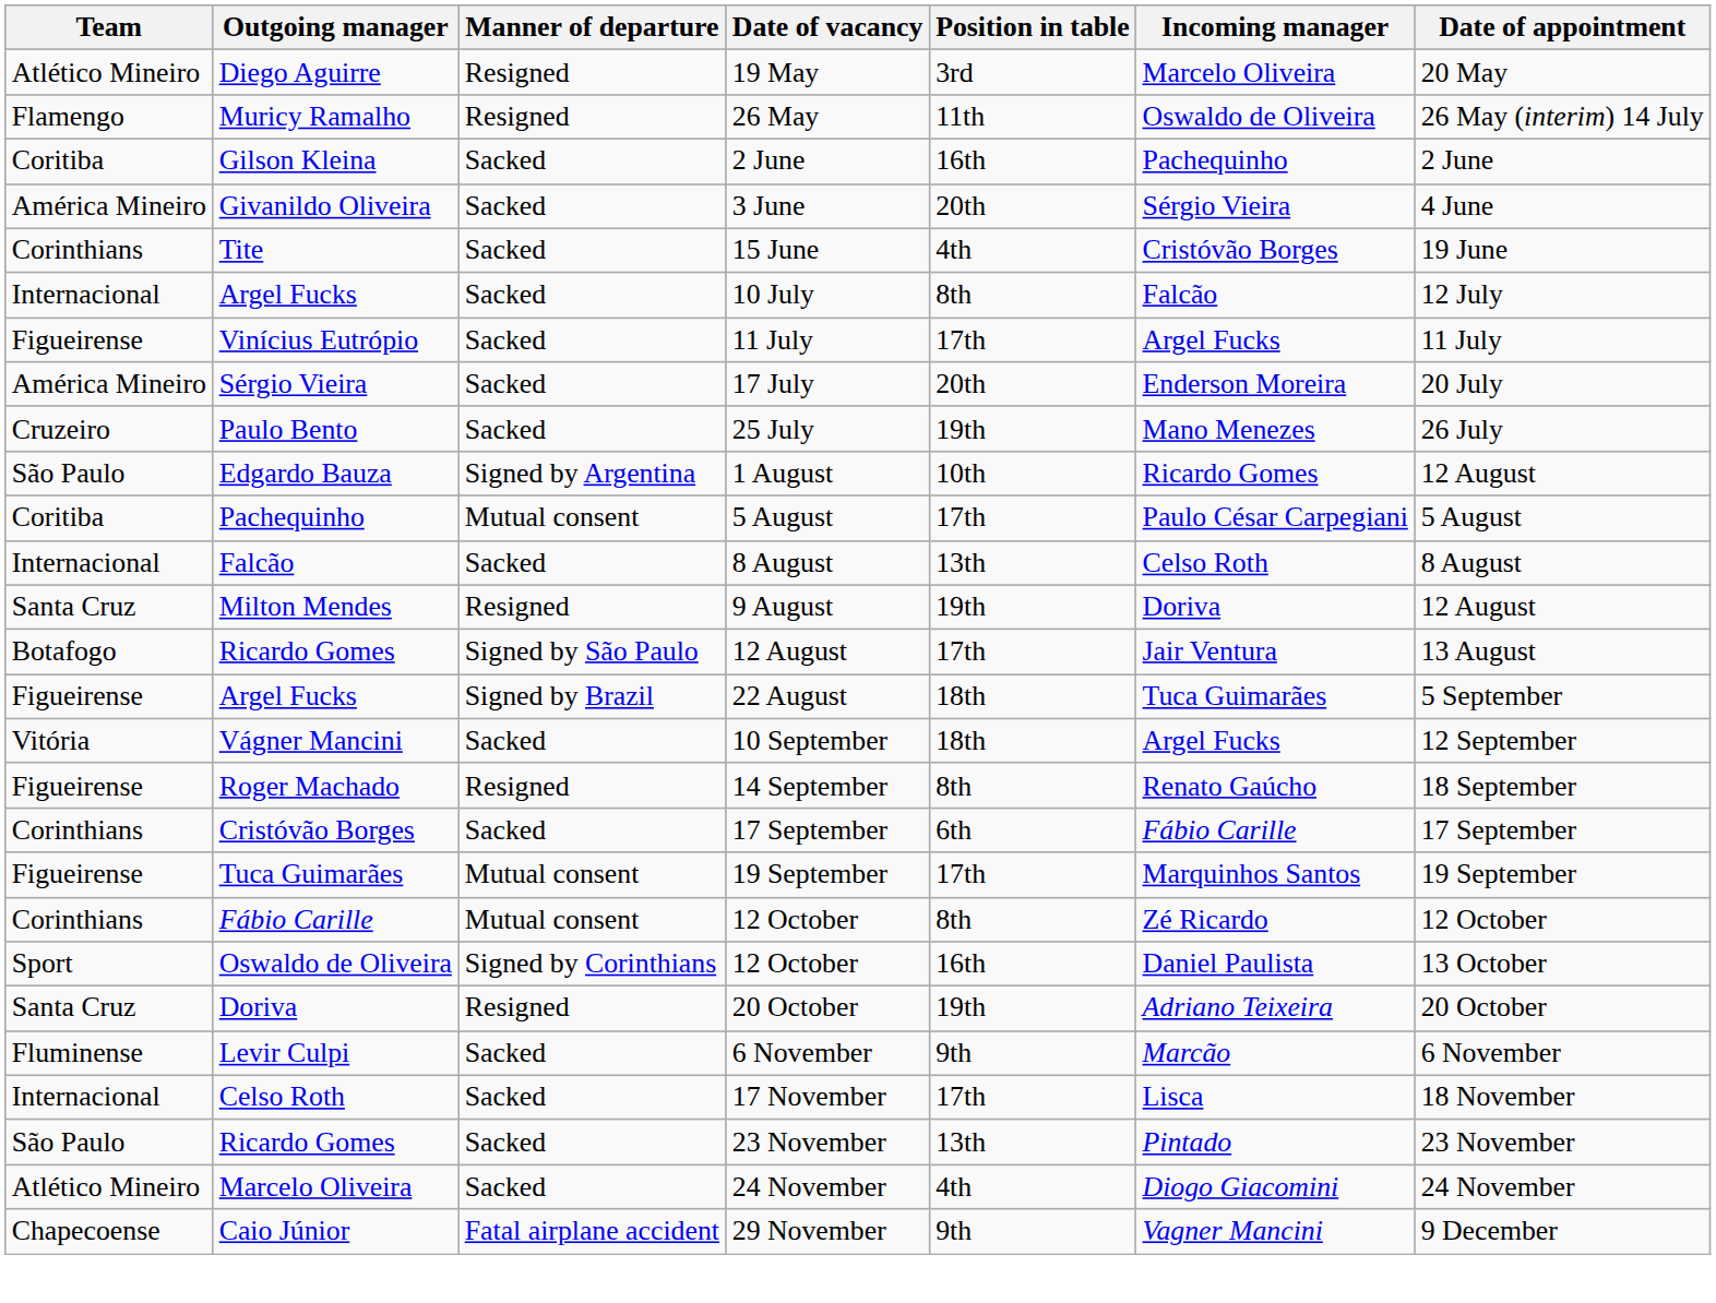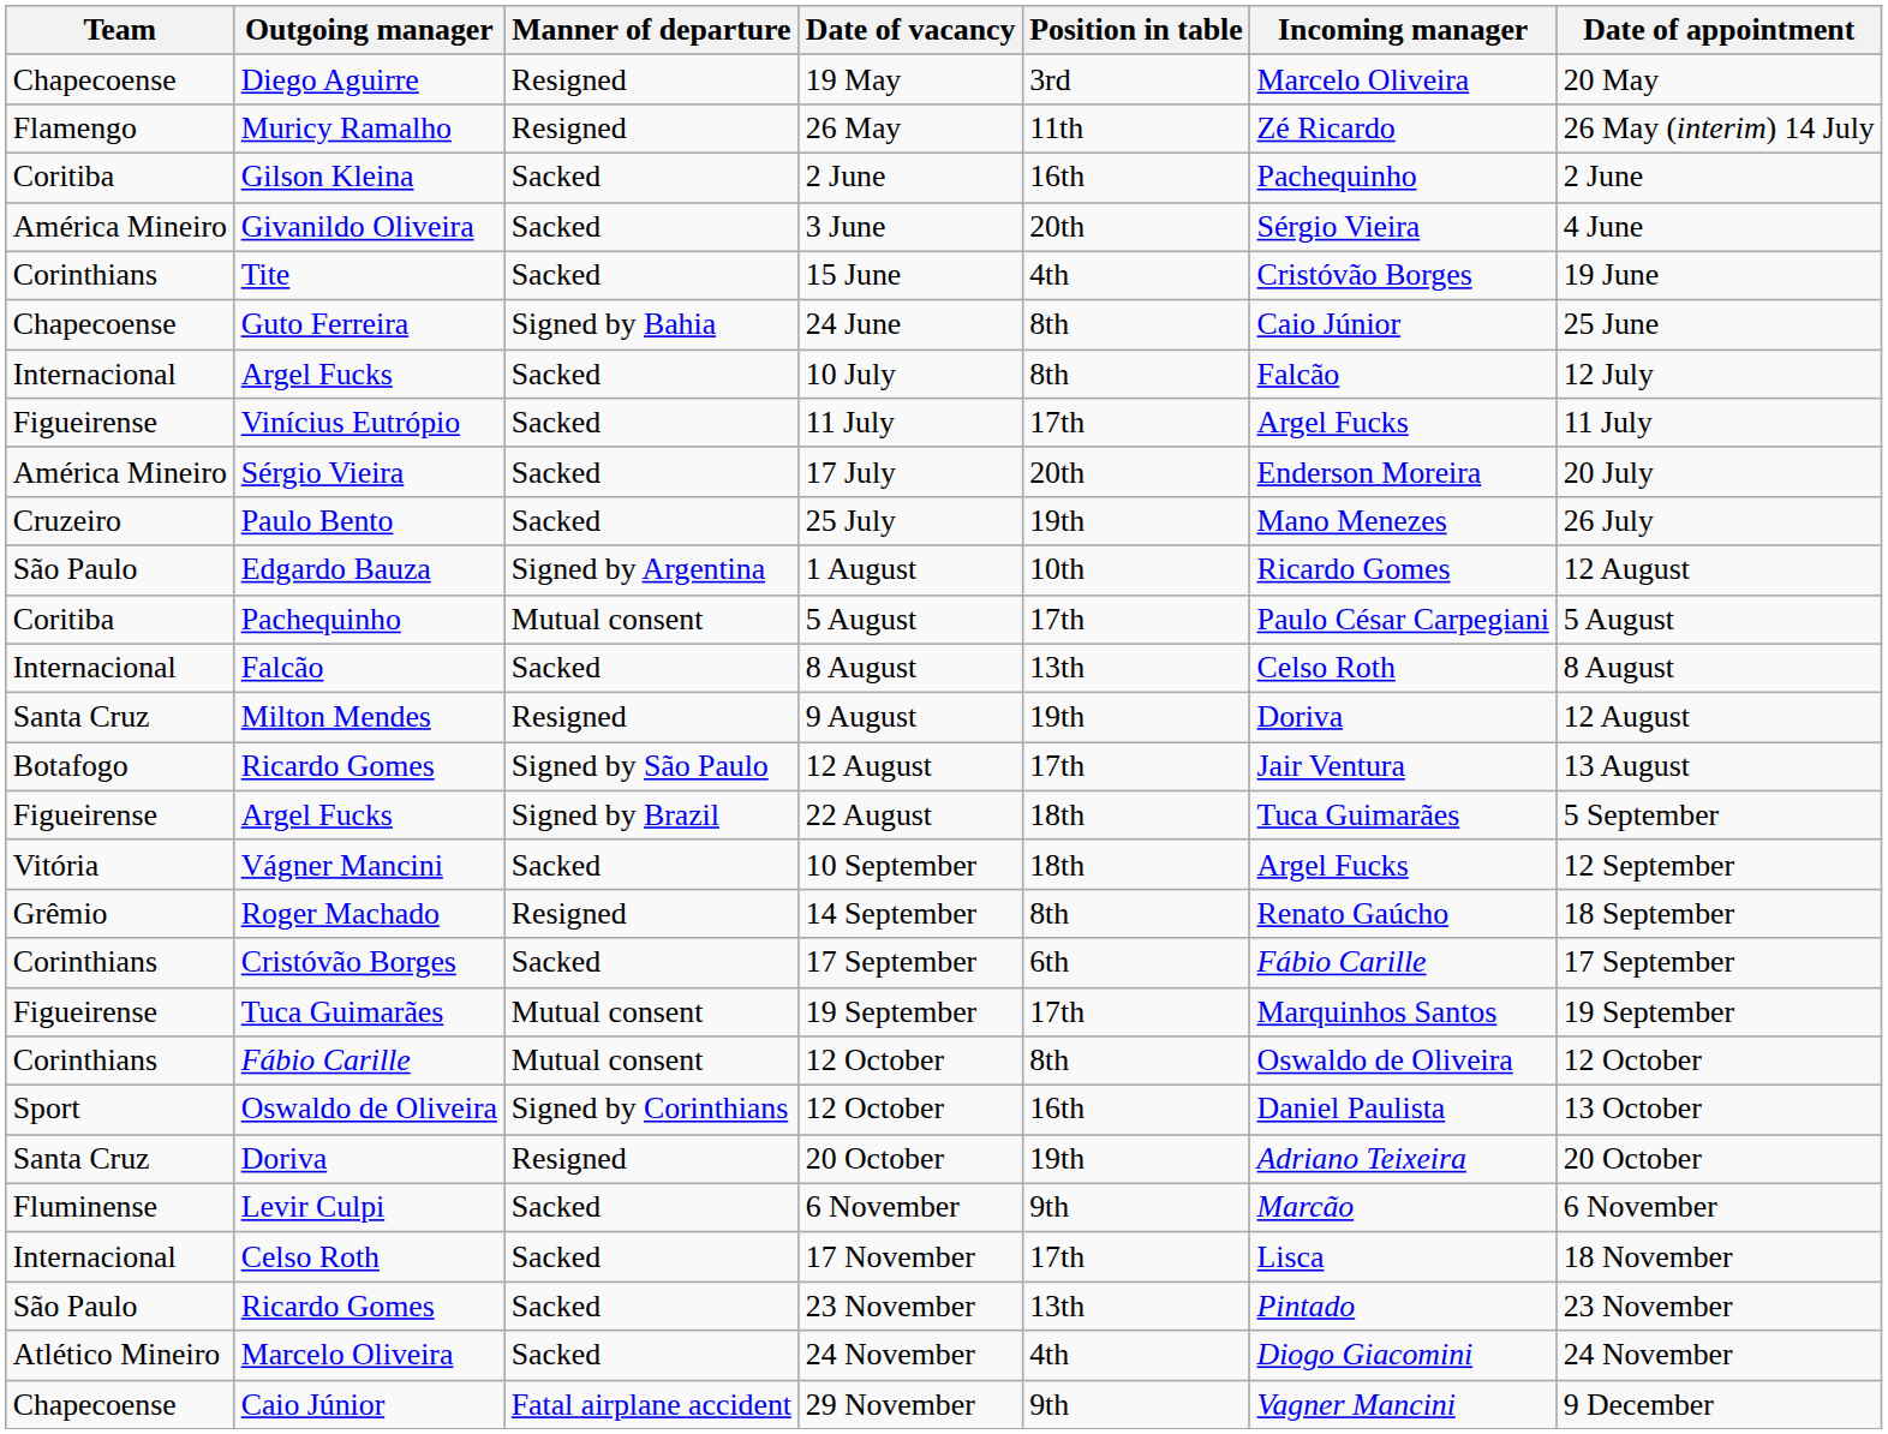19 May | Team: Atlético Mineiro -> Chapecoense
26 May | Incoming manager: Oswaldo de Oliveira -> Zé Ricardo
+ row: Chapecoense | Guto Ferreira | Signed by Bahia | 24 June | 8th | Caio Júnior | 25 June
14 September | Team: Figueirense -> Grêmio
Fábio Carille / 12 October | Incoming manager: Zé Ricardo -> Oswaldo de Oliveira
